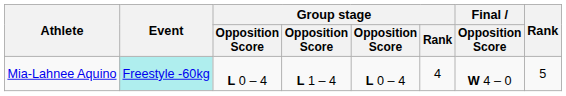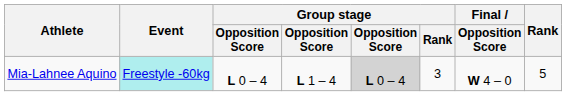Mia-Lahnee Aquino | column 5: no background -> lightgrey background
Mia-Lahnee Aquino | Group stage / Rank: 4 -> 3
